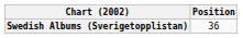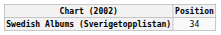Swedish Albums (Sverigetopplistan) | Position: 36 -> 34
